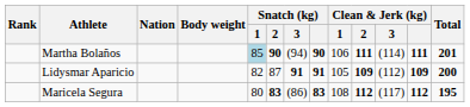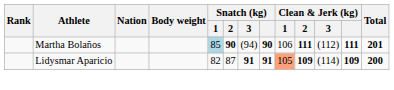Martha Bolaños | Clean & Jerk (kg) / 3: (114) -> (112)
Lidysmar Aparicio | Clean & Jerk (kg) / 1: no background -> lightsalmon background
Lidysmar Aparicio | Clean & Jerk (kg) / 3: (112) -> (114)
- row: Maricela Segura | 80 | 83 | (86) | 83 | 108 | 112 | (117) | 112 | 195
